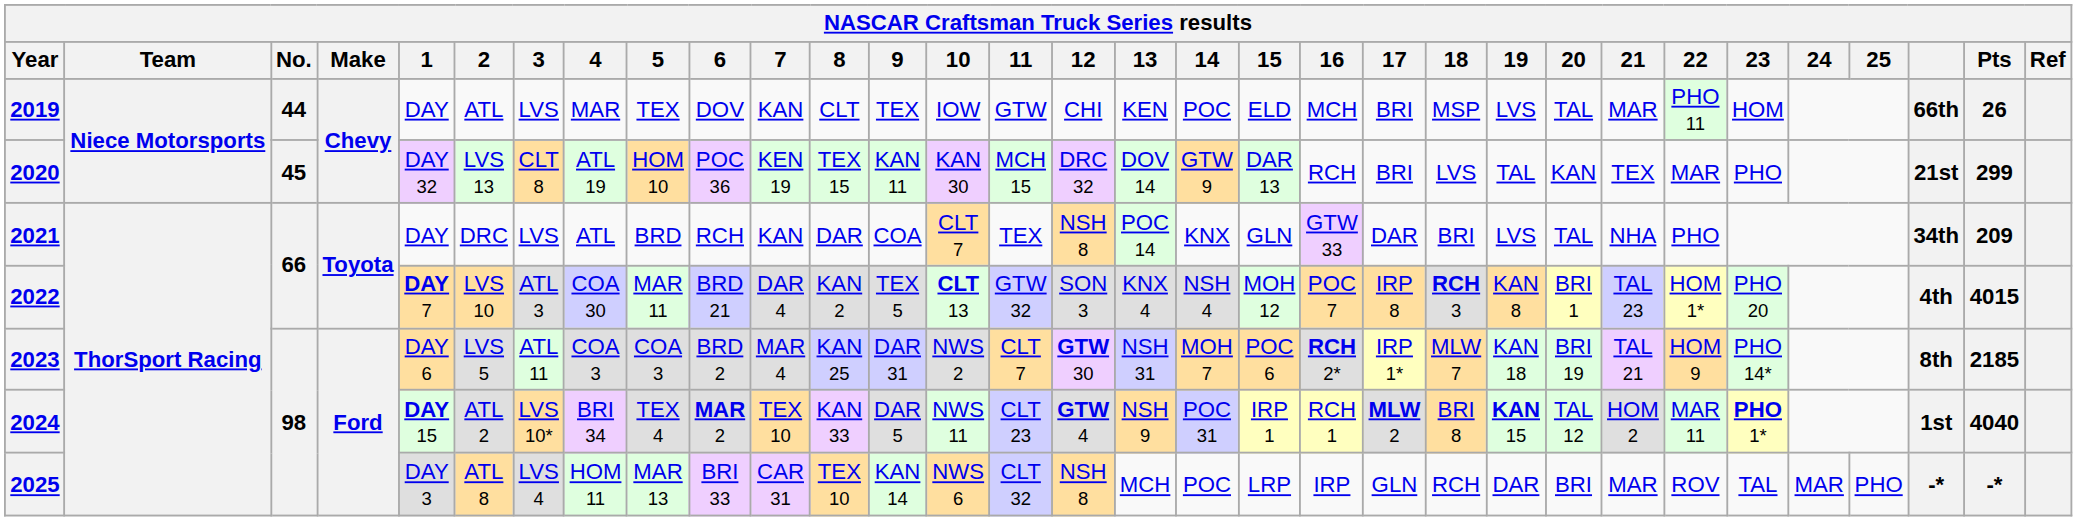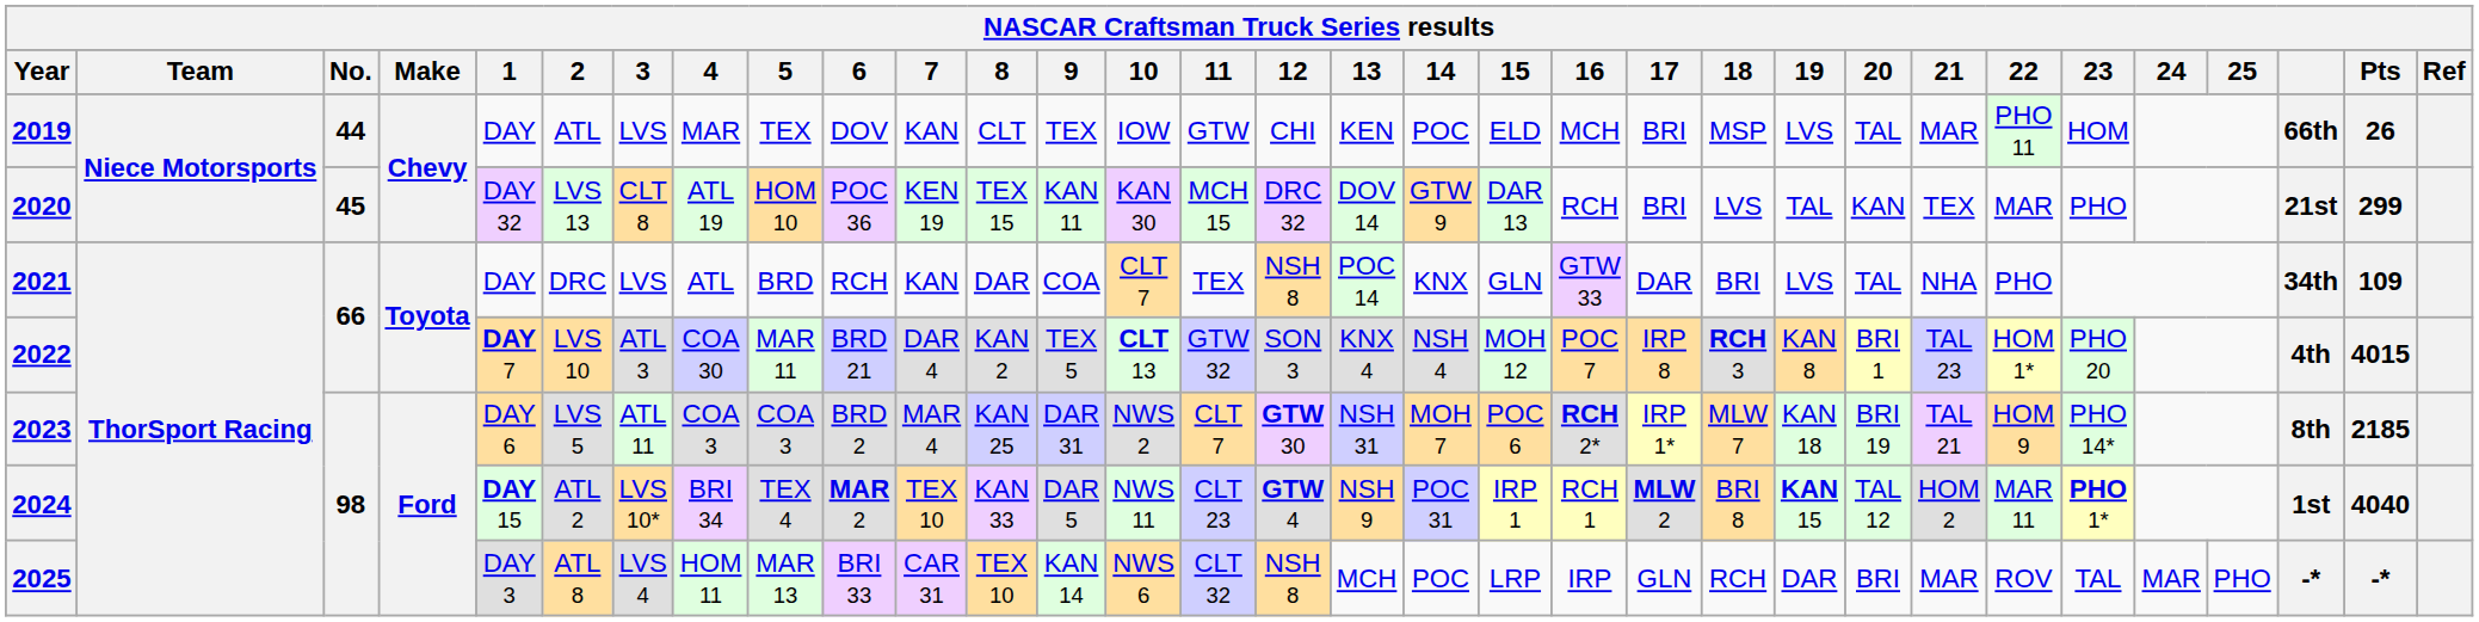2021 | Pts: 209 -> 109
